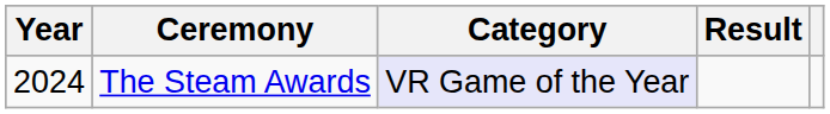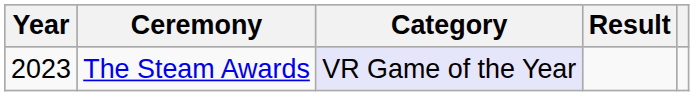The Steam Awards | Year: 2024 -> 2023
